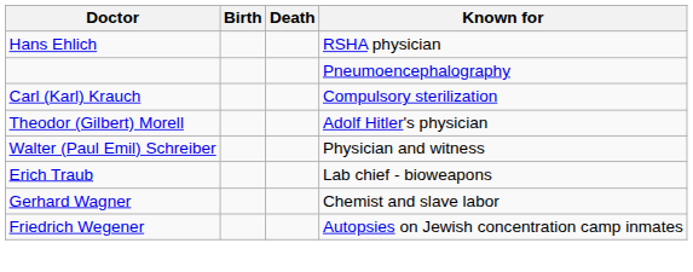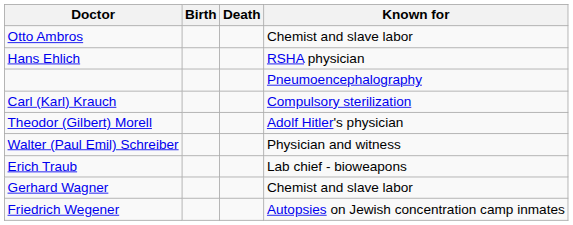+ row: Otto Ambros | Chemist and slave labor
